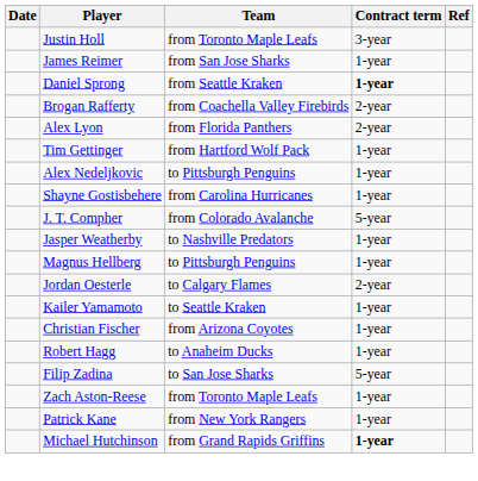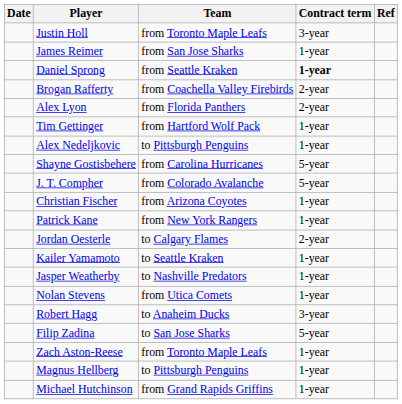Shayne Gostisbehere | Contract term: 1-year -> 5-year
rows swapped: Christian Fischer <-> Jasper Weatherby
rows swapped: Magnus Hellberg <-> Patrick Kane
+ row: Nolan Stevens | from Utica Comets | 1-year
Robert Hagg | Contract term: 1-year -> 3-year
Michael Hutchinson | Contract term: bold -> normal
